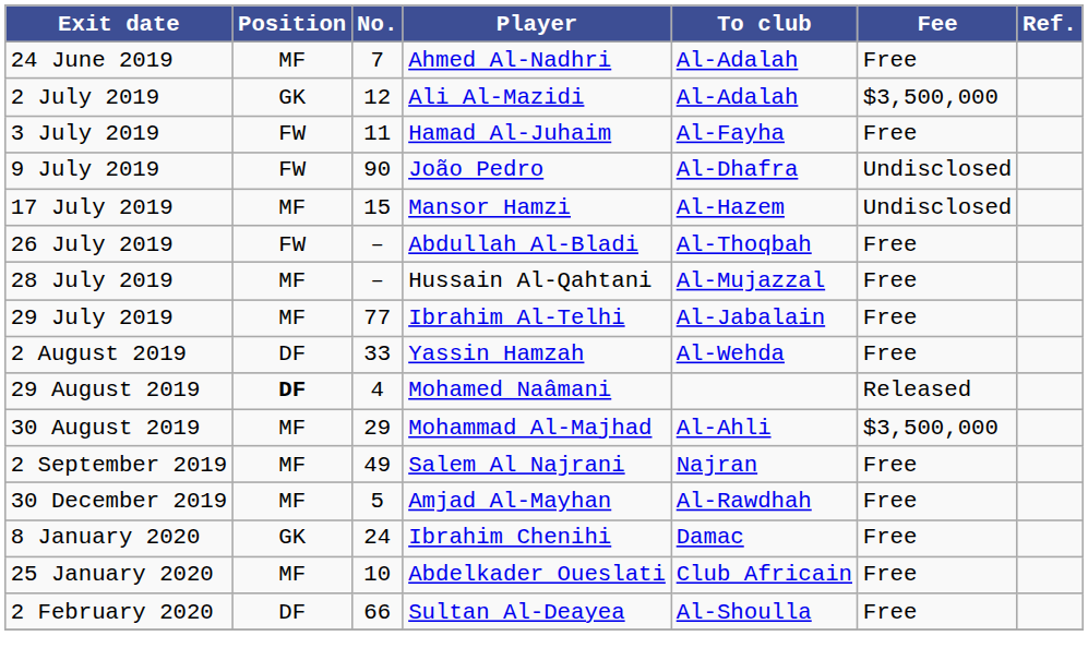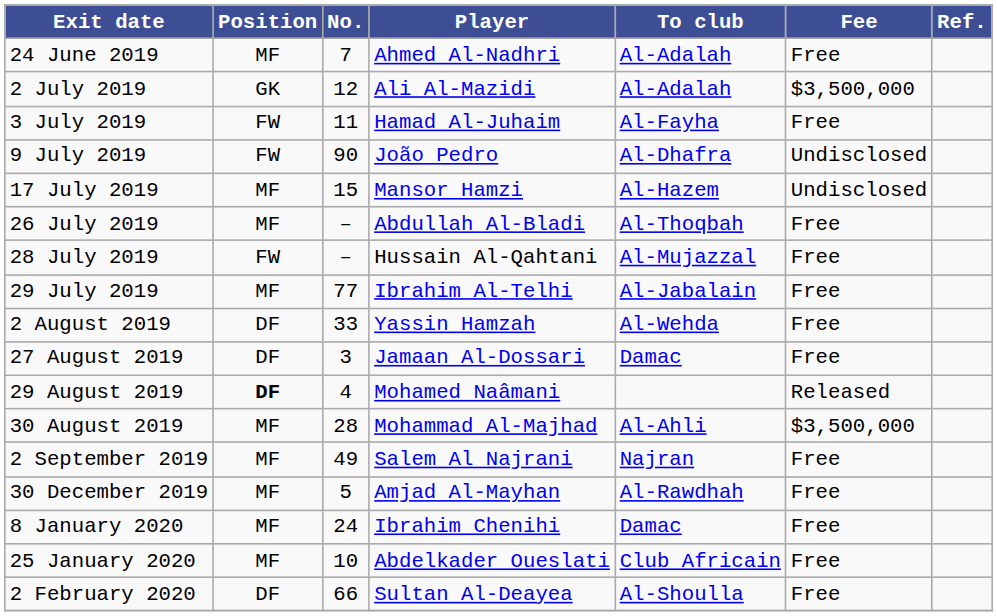26 July 2019 | Position: FW -> MF
28 July 2019 | Position: MF -> FW
+ row: 27 August 2019 | DF | 3 | Jamaan Al-Dossari | Damac | Free
30 August 2019 | No.: 29 -> 28
8 January 2020 | Position: GK -> MF
